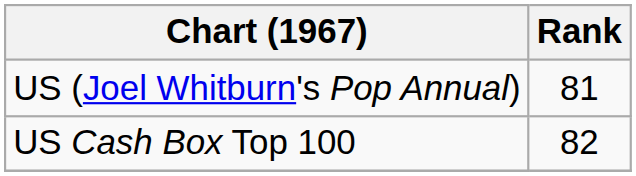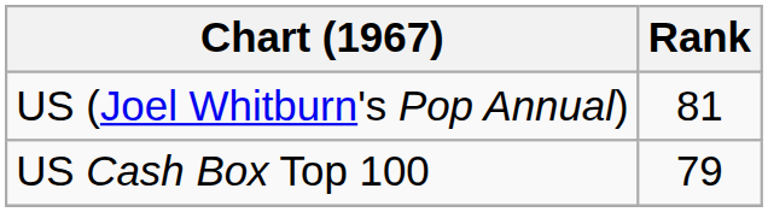US Cash Box Top 100 | Rank: 82 -> 79
